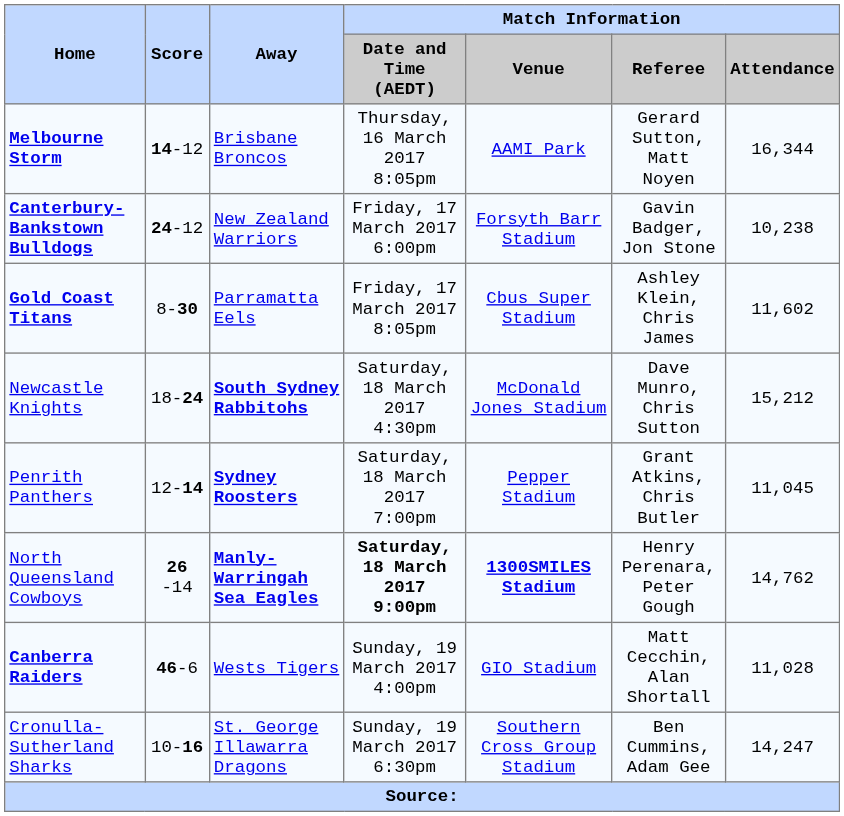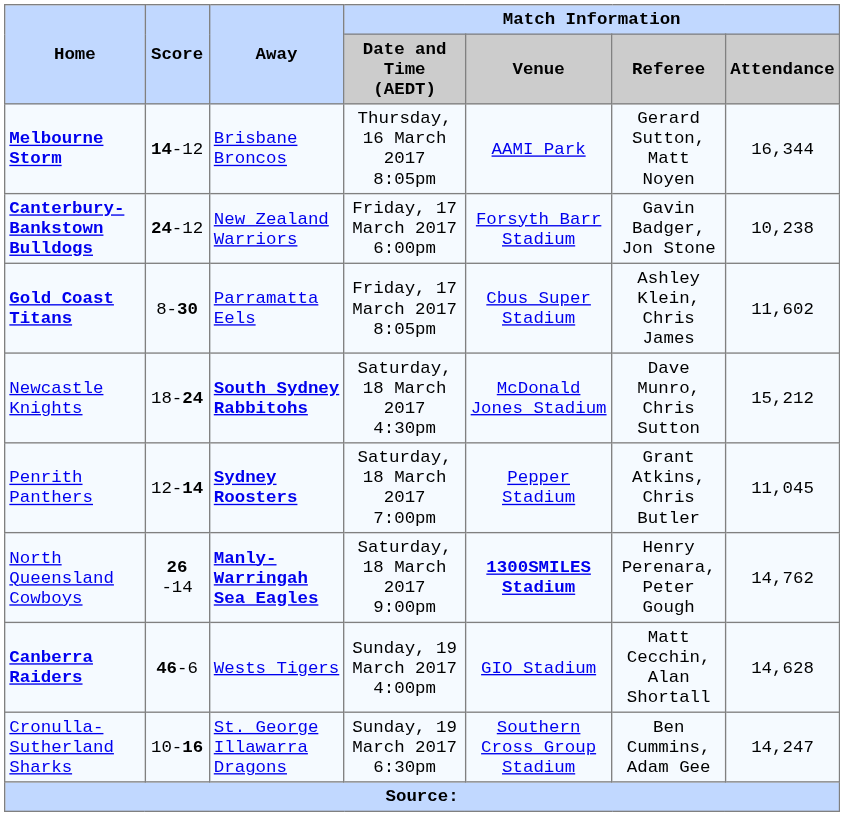North Queensland Cowboys | Match Information / Date and Time (AEDT): bold -> normal
Canberra Raiders | Match Information / Attendance: 11,028 -> 14,628
